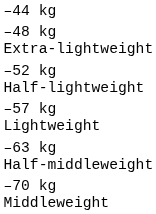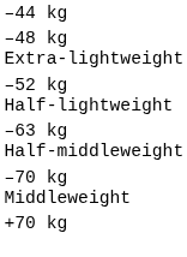- row: –57 kg Lightweight
+ row: +70 kg
